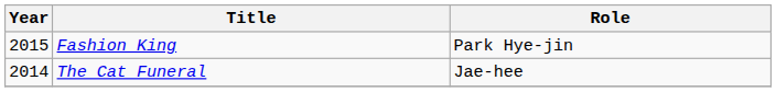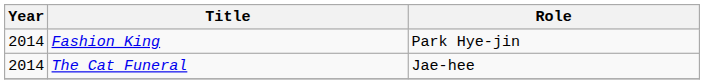Fashion King | Year: 2015 -> 2014
